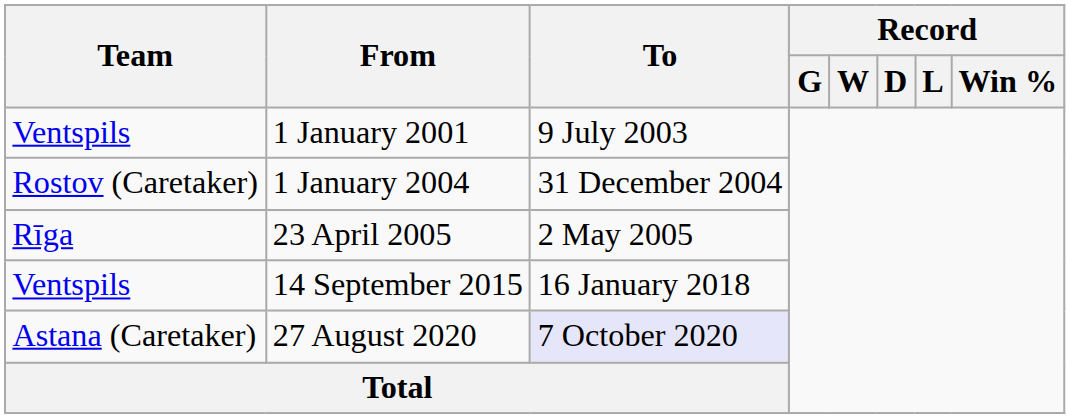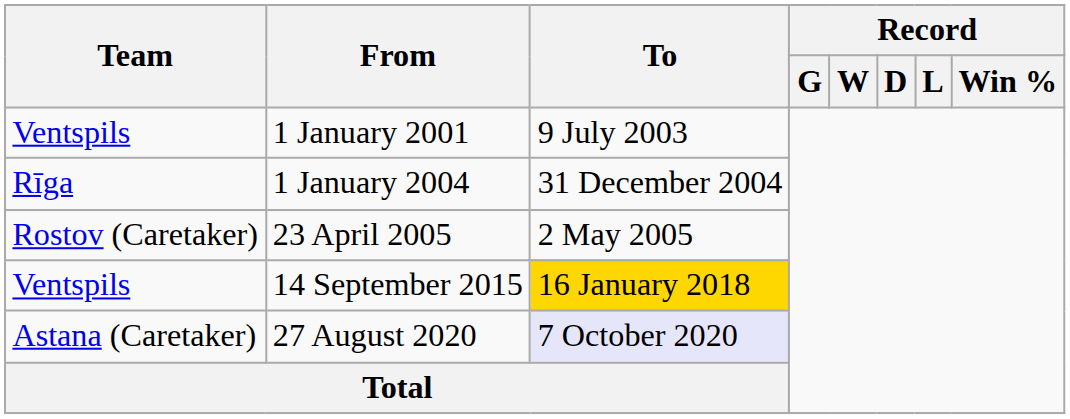1 January 2004 | Team: Rostov (Caretaker) -> Rīga
23 April 2005 | Team: Rīga -> Rostov (Caretaker)
14 September 2015 | To: no background -> gold background
